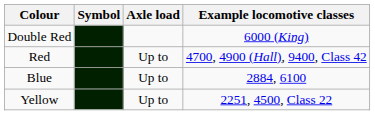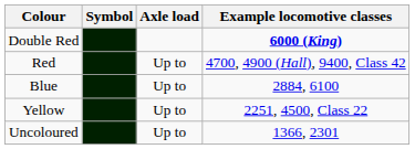Double Red | Example locomotive classes: normal -> bold
+ row: Uncoloured | Up to | 1366, 2301
